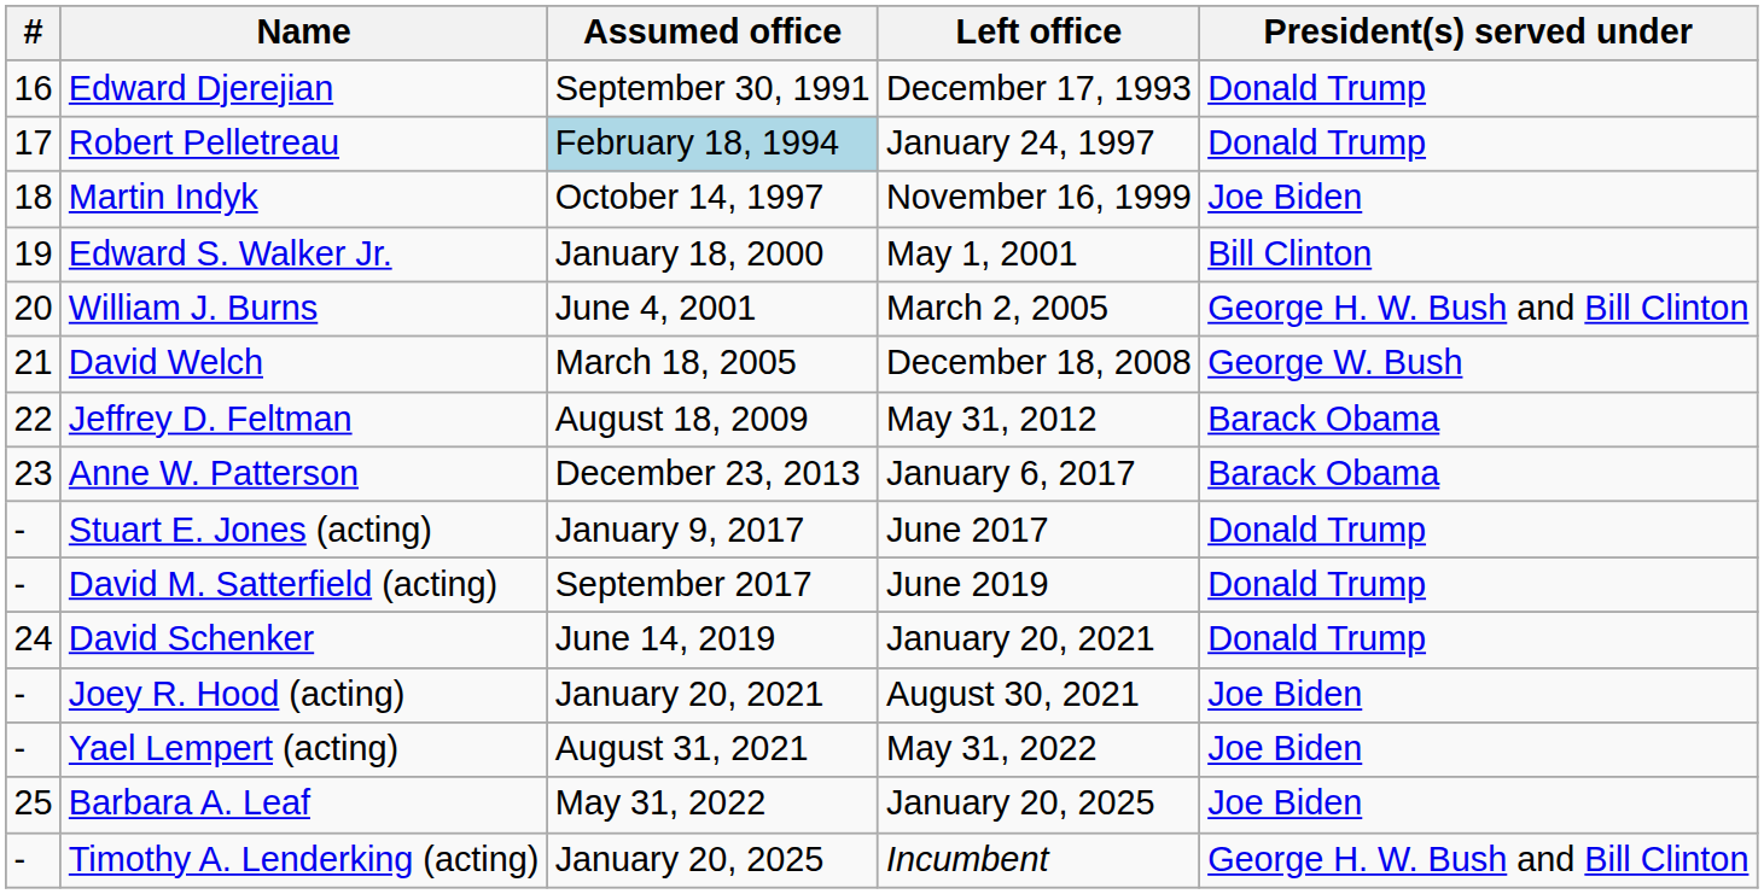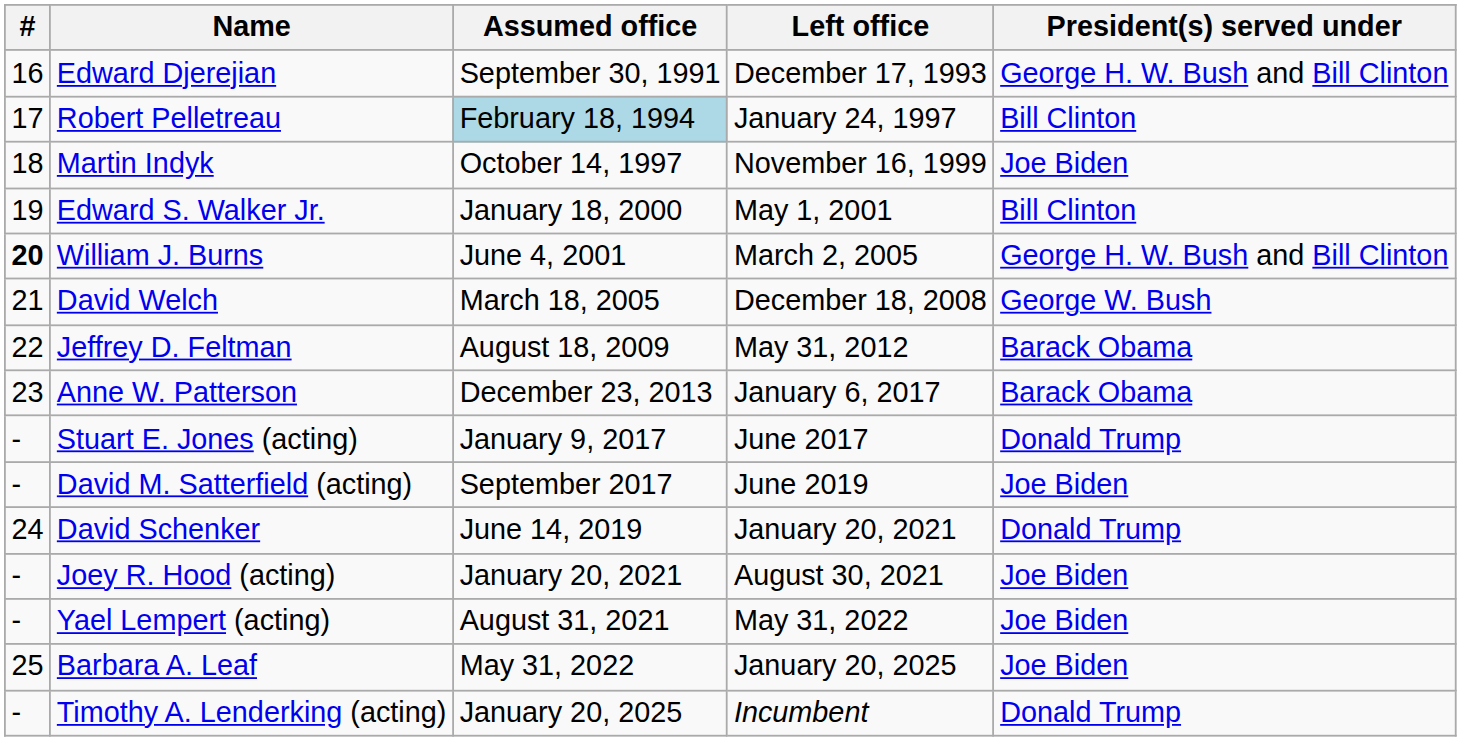Edward Djerejian | President(s) served under: Donald Trump -> George H. W. Bush and Bill Clinton
Robert Pelletreau | President(s) served under: Donald Trump -> Bill Clinton
William J. Burns | #: normal -> bold
David M. Satterfield (acting) | President(s) served under: Donald Trump -> Joe Biden
Timothy A. Lenderking (acting) | President(s) served under: George H. W. Bush and Bill Clinton -> Donald Trump
